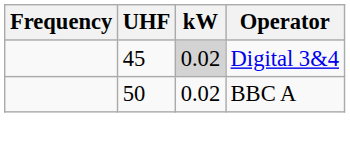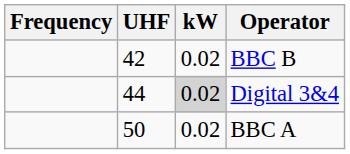+ row: 42 | 0.02 | BBC B
Digital 3&4 | UHF: 45 -> 44
